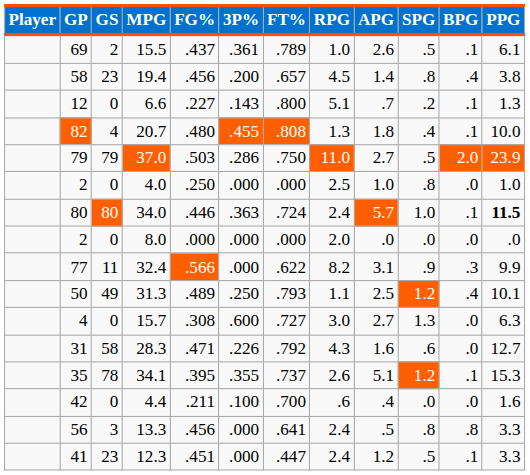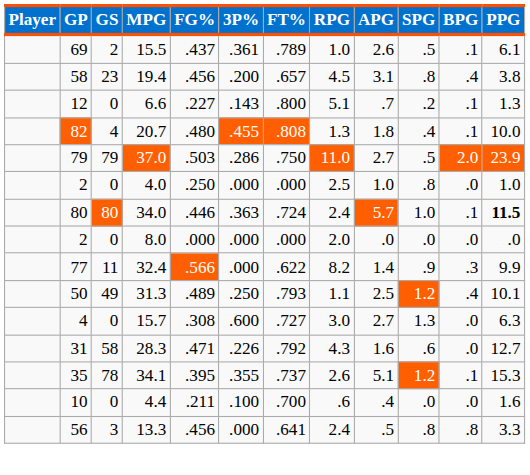19.4 | APG: 1.4 -> 3.1
32.4 | APG: 3.1 -> 1.4
4.4 | GP: 42 -> 10
- row: 41 | 23 | 12.3 | .451 | .000 | .447 | 2.4 | 1.2 | .5 | .1 | 3.3
